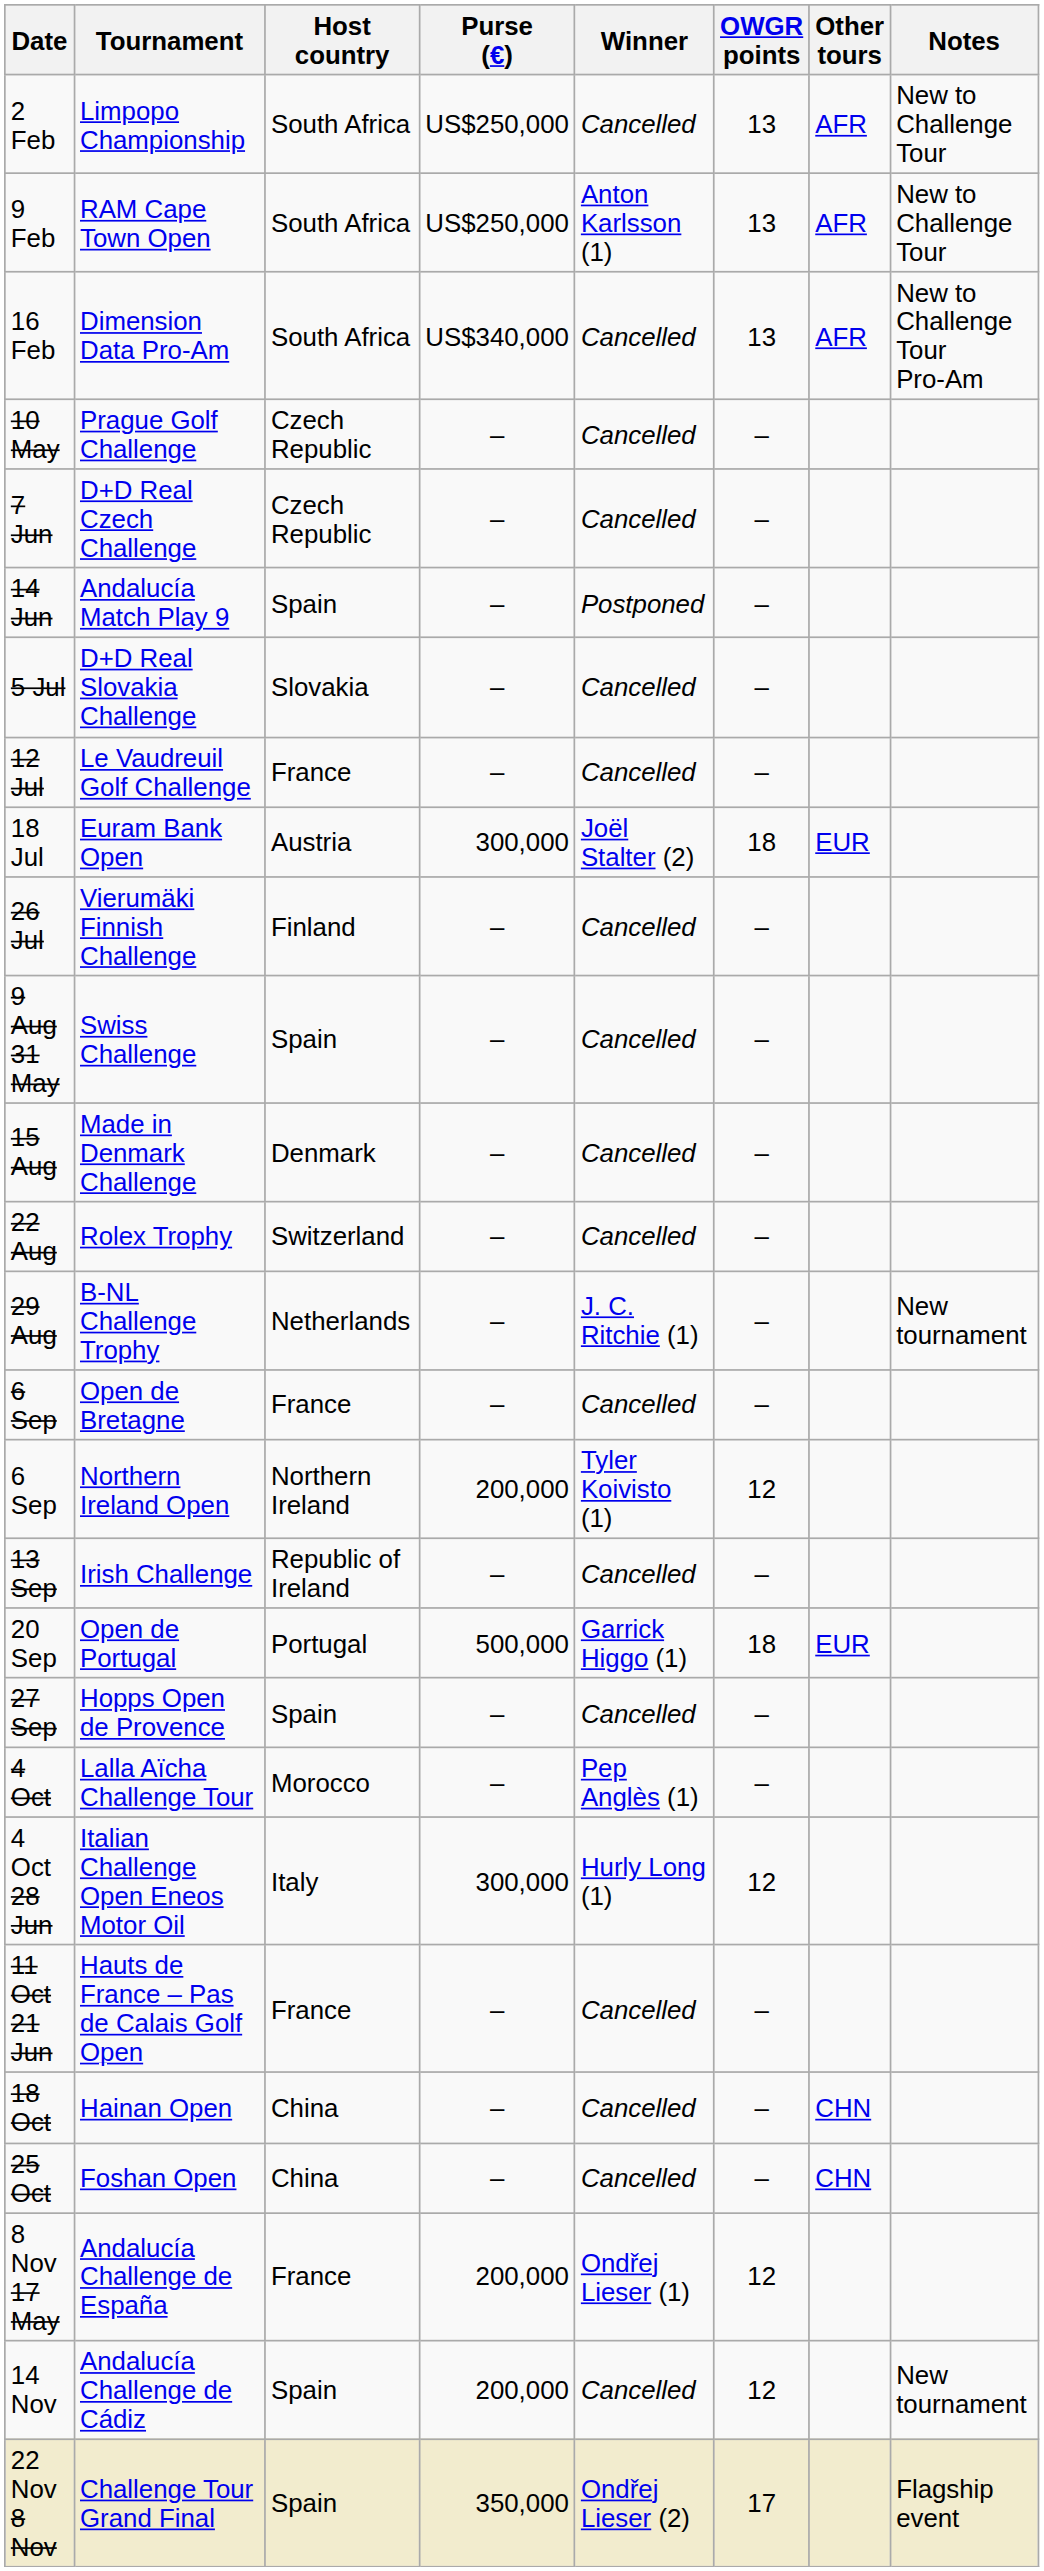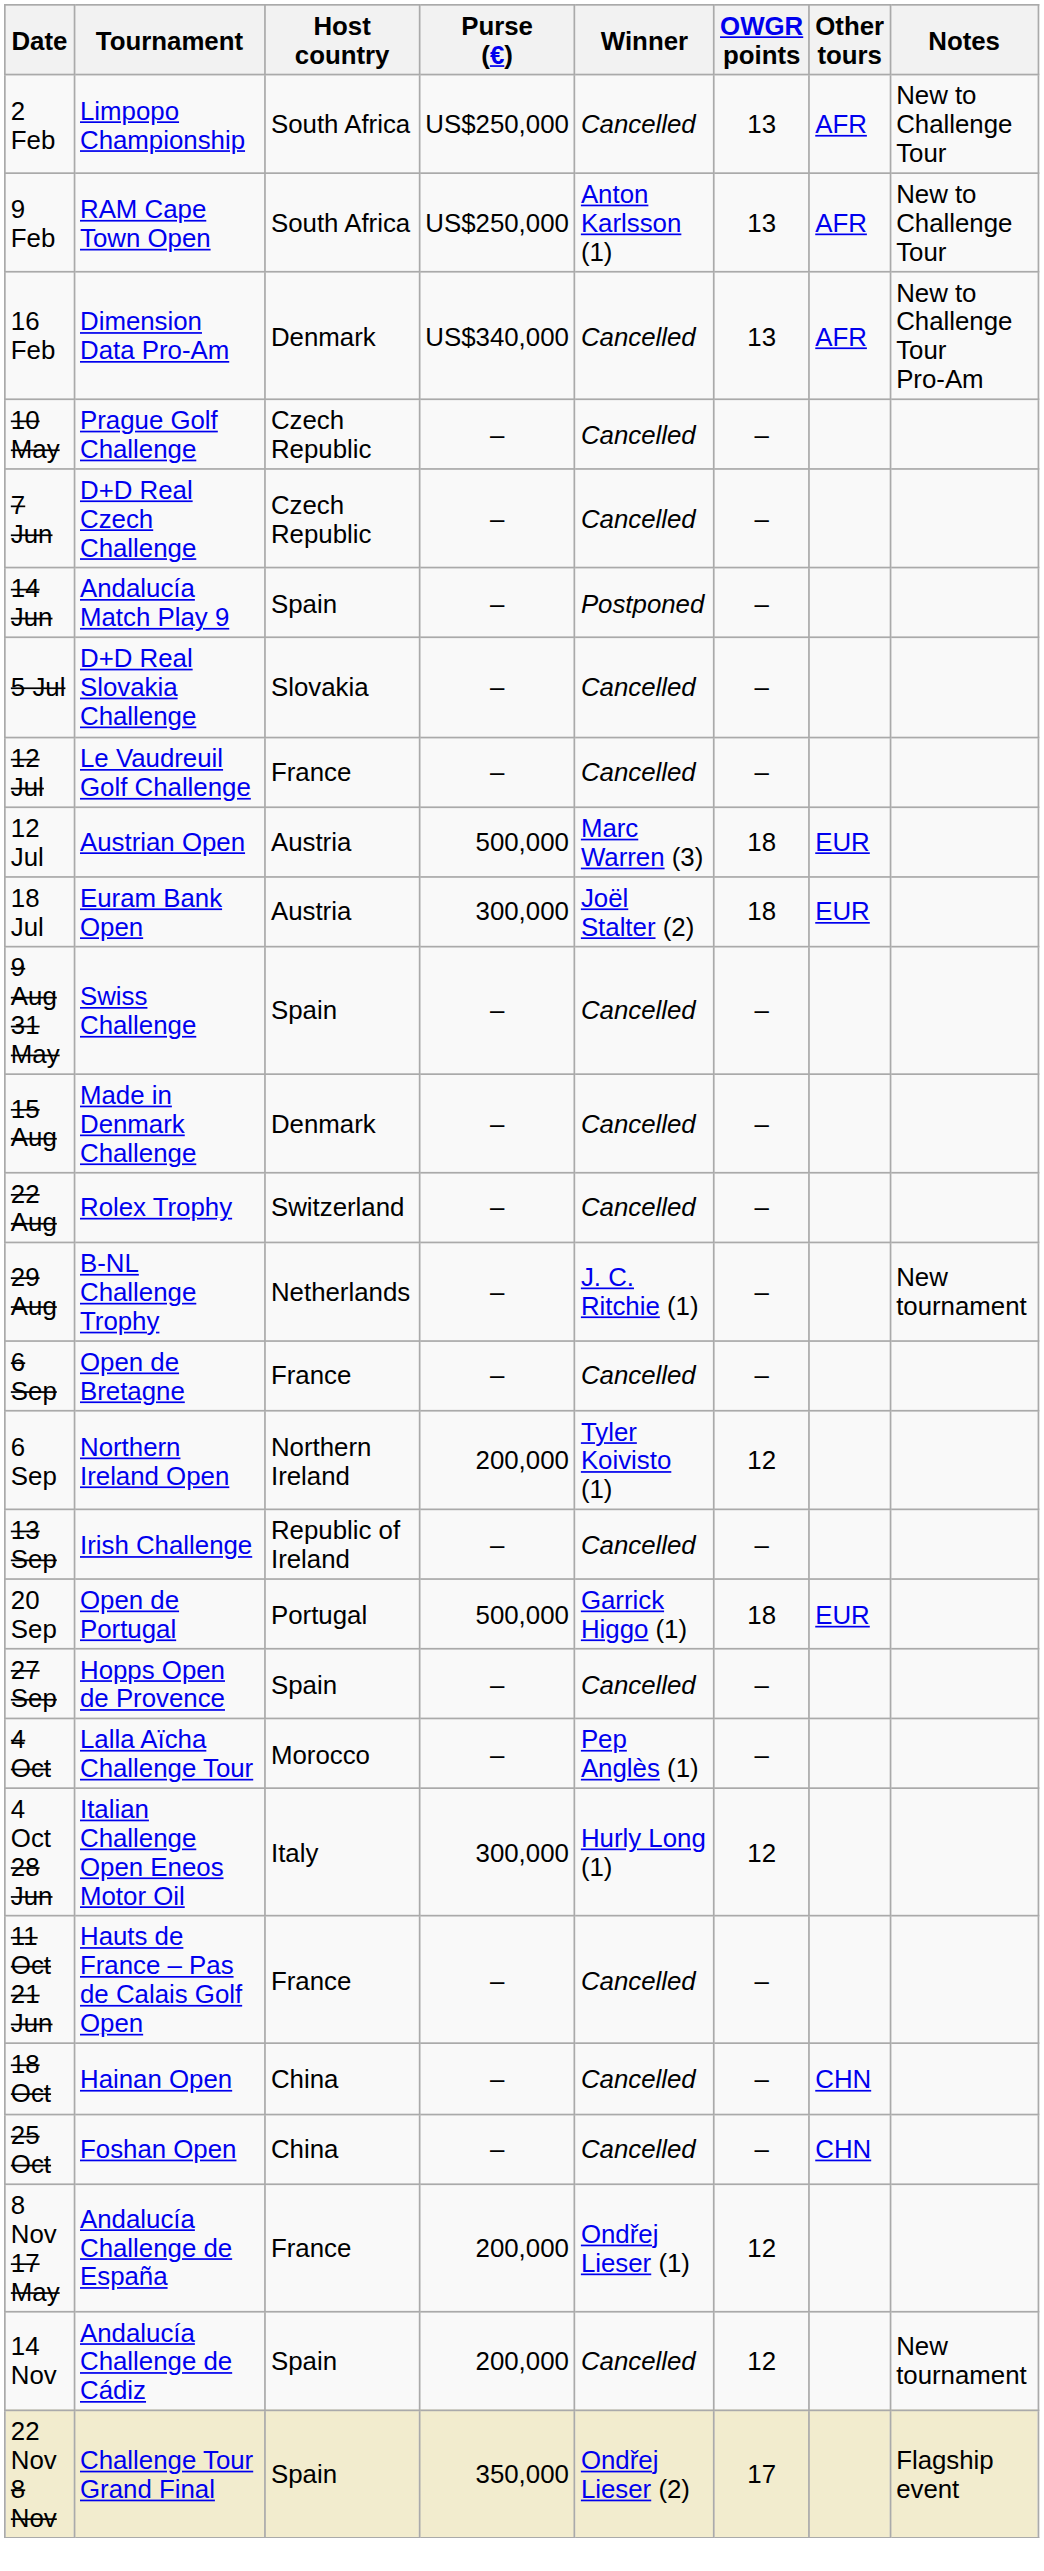Dimension Data Pro-Am | Host country: South Africa -> Denmark
+ row: 12 Jul | Austrian Open | Austria | 500,000 | Marc Warren (3) | 18 | EUR
- row: 26 Jul | Vierumäki Finnish Challenge | Finland | – | Cancelled | –
